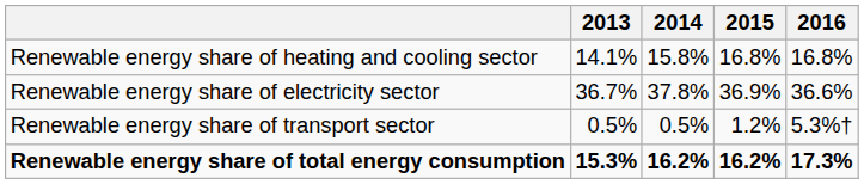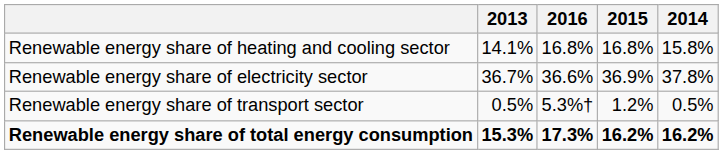columns swapped: 2014 <-> 2016
